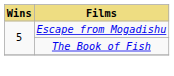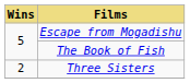+ row: 2 | Three Sisters
